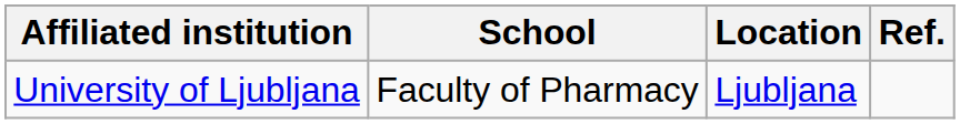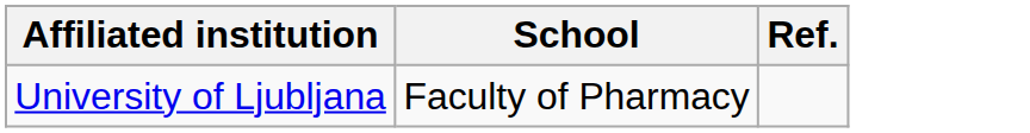- column: Location | Ljubljana
